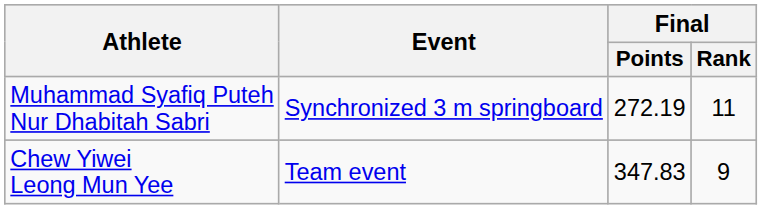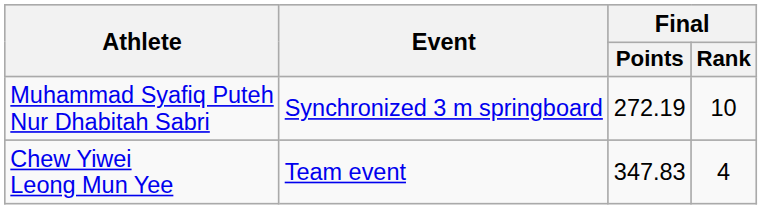Muhammad Syafiq Puteh Nur Dhabitah Sabri | Final / Rank: 11 -> 10
Chew Yiwei Leong Mun Yee | Final / Rank: 9 -> 4
